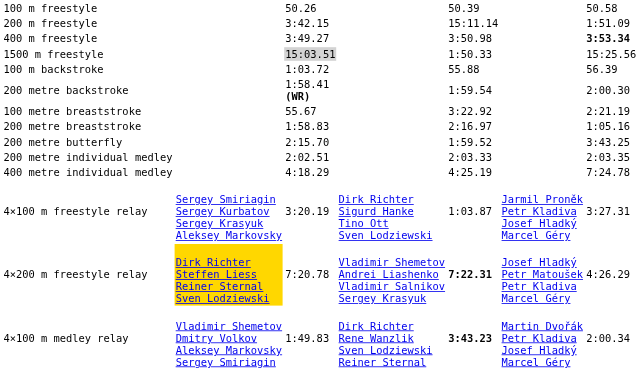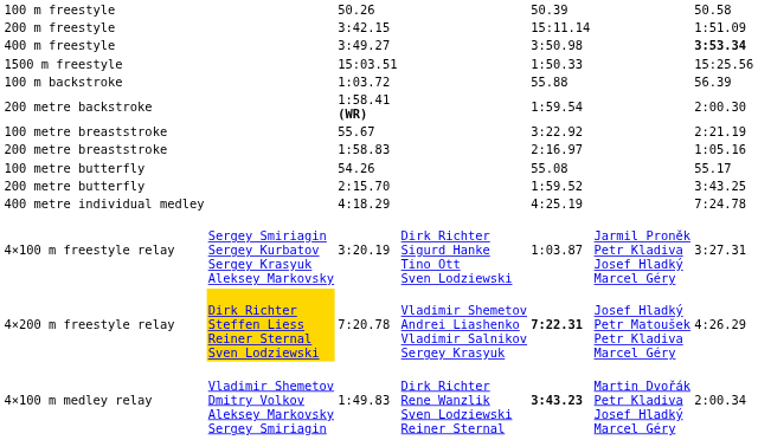1500 m freestyle | column 3: lightgrey background -> no background
+ row: 100 metre butterfly | 54.26 | 55.08 | 55.17
- row: 200 metre individual medley | 2:02.51 | 2:03.33 | 2:03.35
